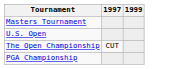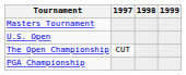+ column: 1998
